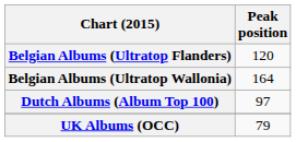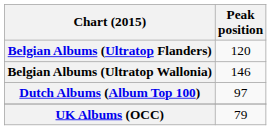Belgian Albums (Ultratop Wallonia) | Peak position: 164 -> 146
